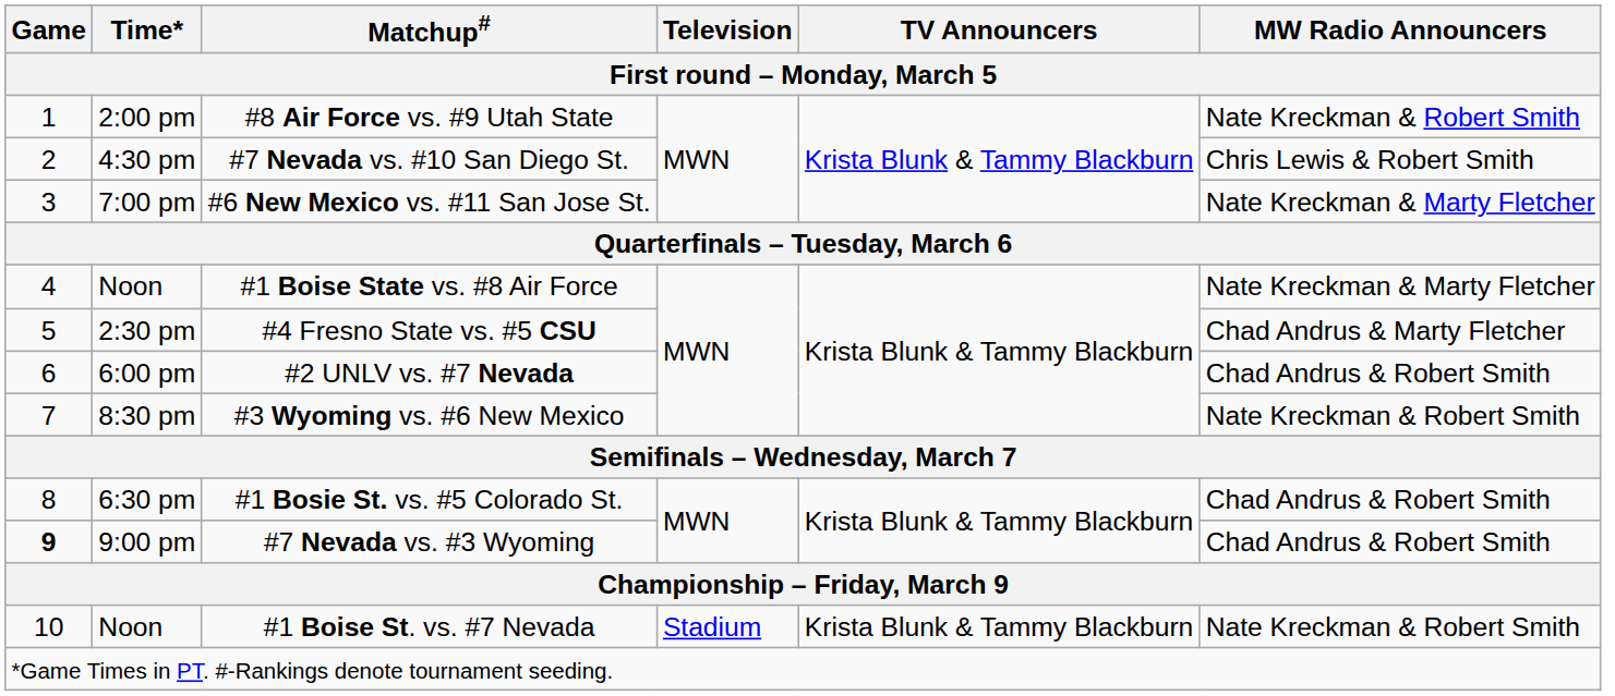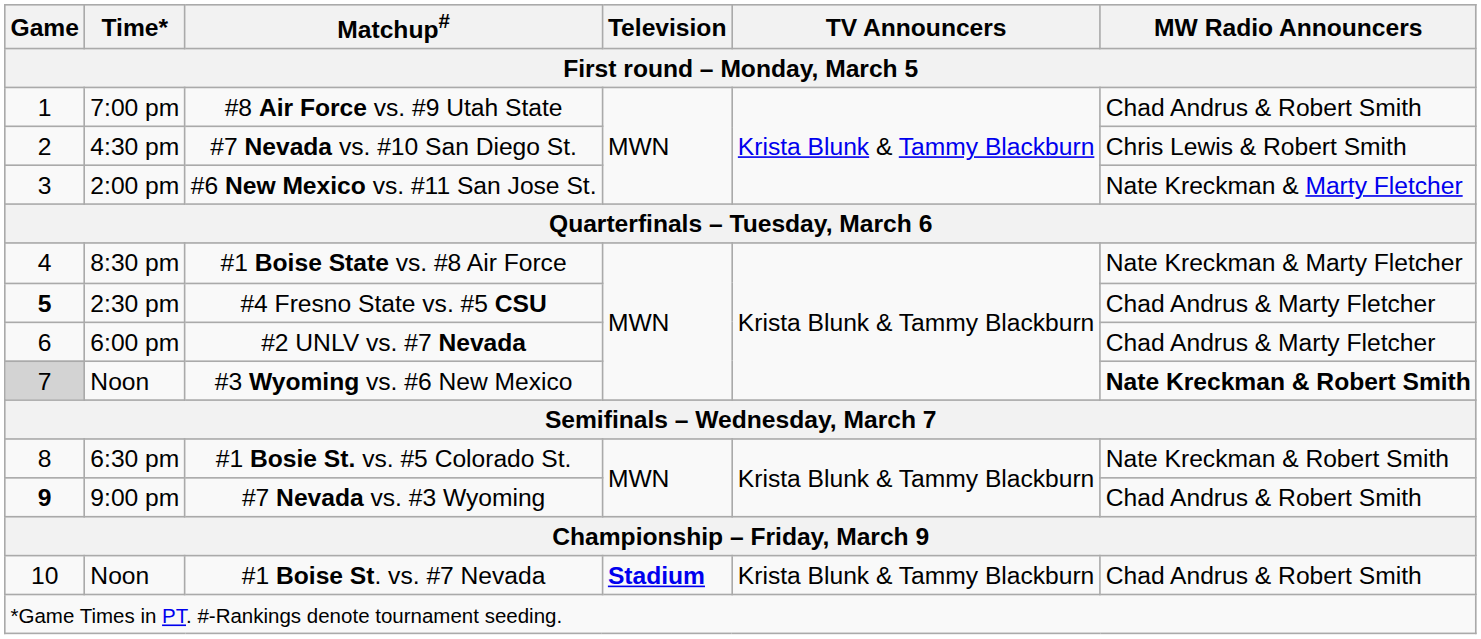#8 Air Force vs. #9 Utah State | Time*: 2:00 pm -> 7:00 pm
#8 Air Force vs. #9 Utah State | MW Radio Announcers: Nate Kreckman & Robert Smith -> Chad Andrus & Robert Smith
#6 New Mexico vs. #11 San Jose St. | Time*: 7:00 pm -> 2:00 pm
#1 Boise State vs. #8 Air Force | Time*: Noon -> 8:30 pm
#4 Fresno State vs. #5 CSU | Game: normal -> bold
#2 UNLV vs. #7 Nevada | MW Radio Announcers: Chad Andrus & Robert Smith -> Chad Andrus & Marty Fletcher
#3 Wyoming vs. #6 New Mexico | Game: no background -> lightgrey background
#3 Wyoming vs. #6 New Mexico | Time*: 8:30 pm -> Noon
#3 Wyoming vs. #6 New Mexico | MW Radio Announcers: normal -> bold
#1 Bosie St. vs. #5 Colorado St. | MW Radio Announcers: Chad Andrus & Robert Smith -> Nate Kreckman & Robert Smith
#1 Boise St. vs. #7 Nevada | Television: normal -> bold
#1 Boise St. vs. #7 Nevada | MW Radio Announcers: Nate Kreckman & Robert Smith -> Chad Andrus & Robert Smith
